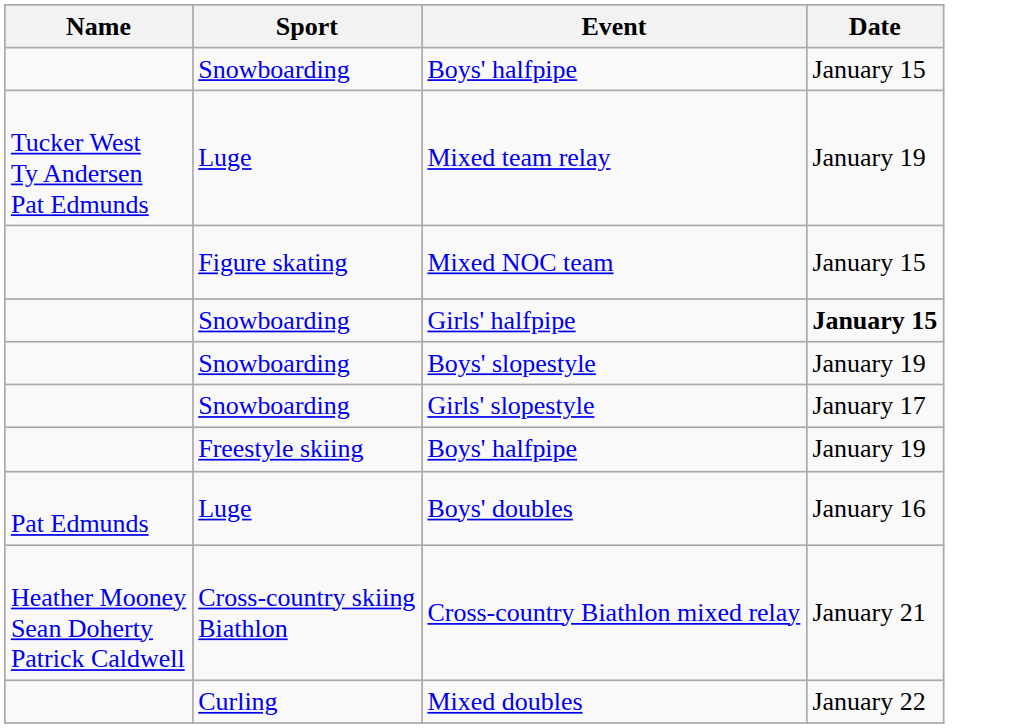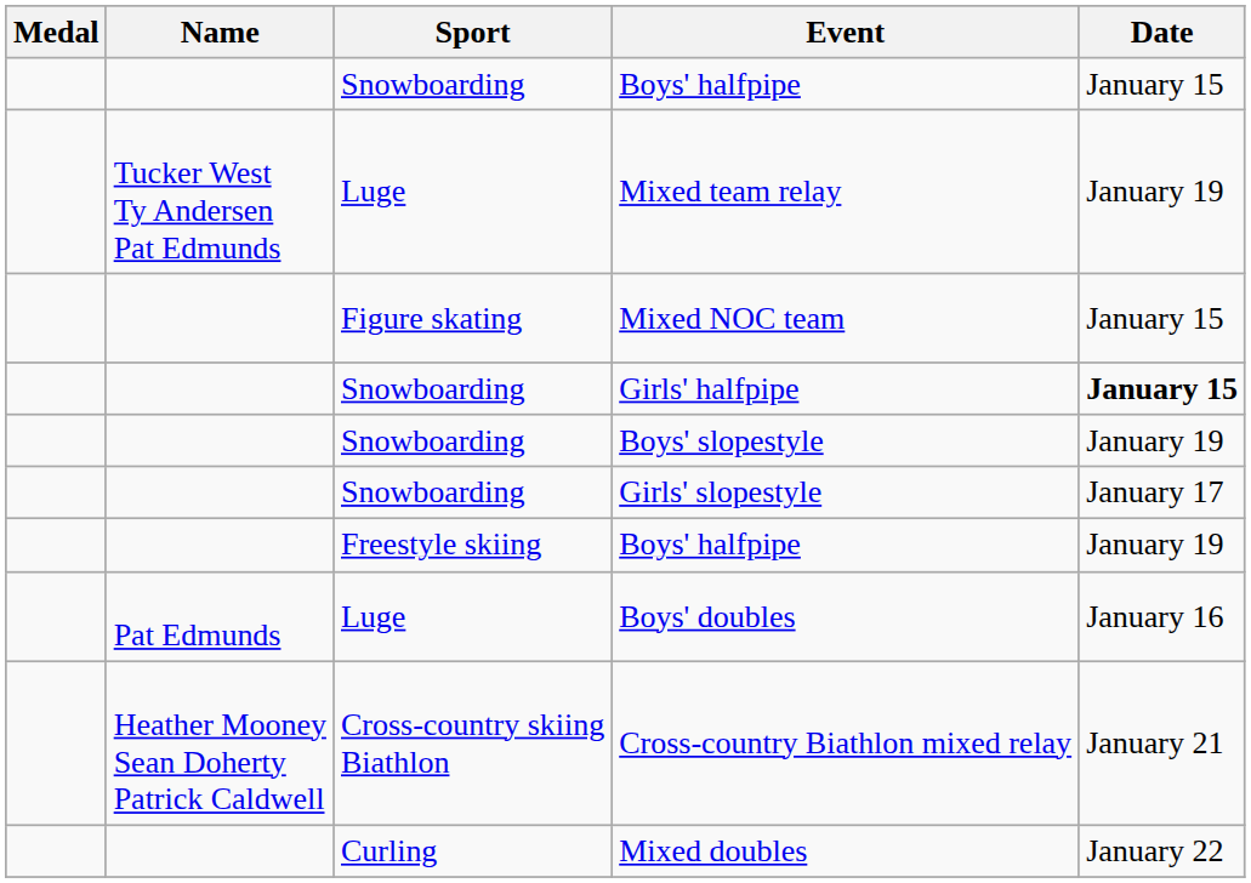+ column: Medal
